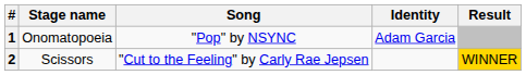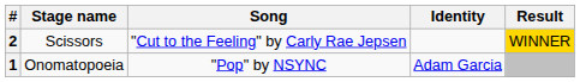rows swapped: 1 <-> 2
